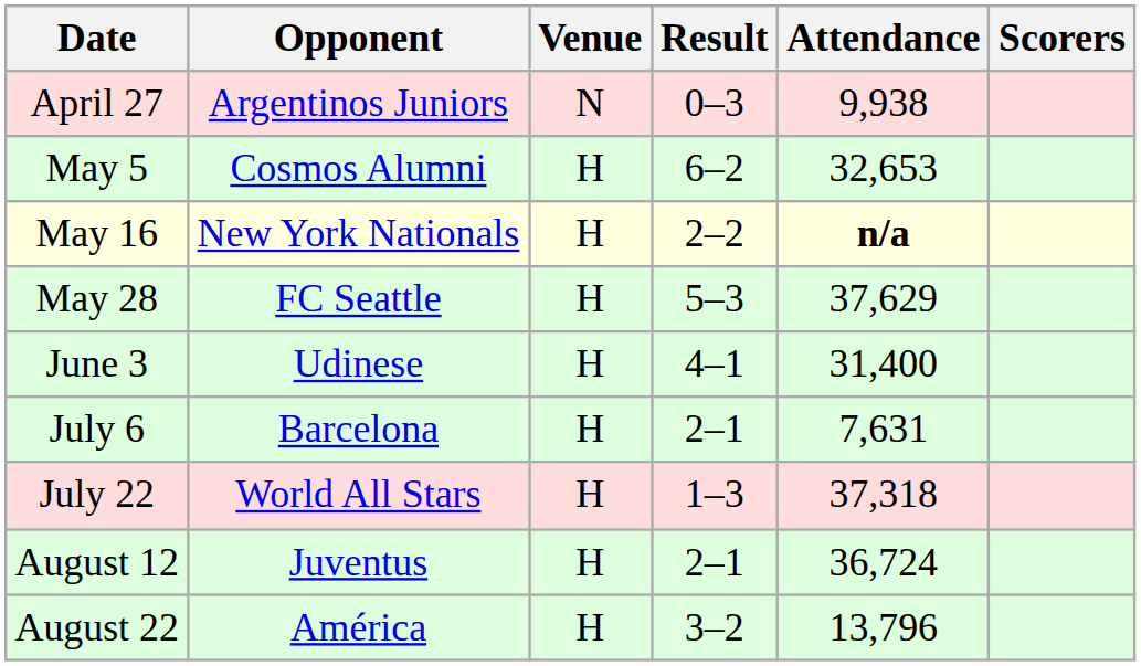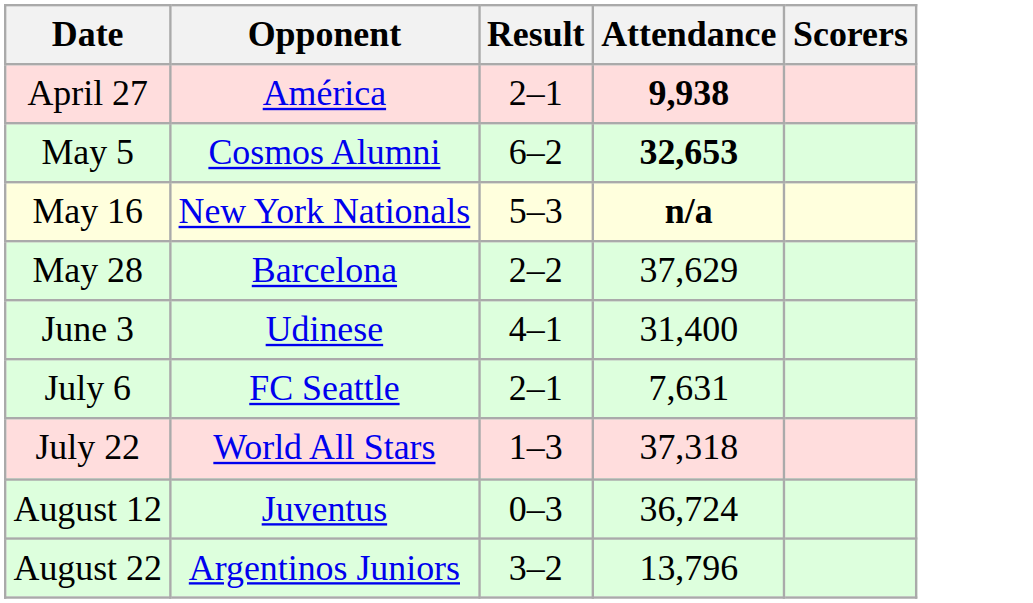- column: Venue | N | H | H | H | H | H | H | H | H
April 27 | Opponent: Argentinos Juniors -> América
April 27 | Result: 0–3 -> 2–1
April 27 | Attendance: normal -> bold
May 5 | Attendance: normal -> bold
May 16 | Result: 2–2 -> 5–3
May 28 | Opponent: FC Seattle -> Barcelona
May 28 | Result: 5–3 -> 2–2
July 6 | Opponent: Barcelona -> FC Seattle
August 12 | Result: 2–1 -> 0–3
August 22 | Opponent: América -> Argentinos Juniors
